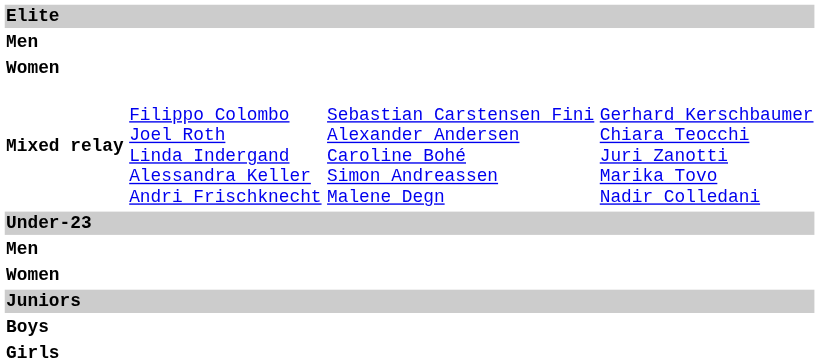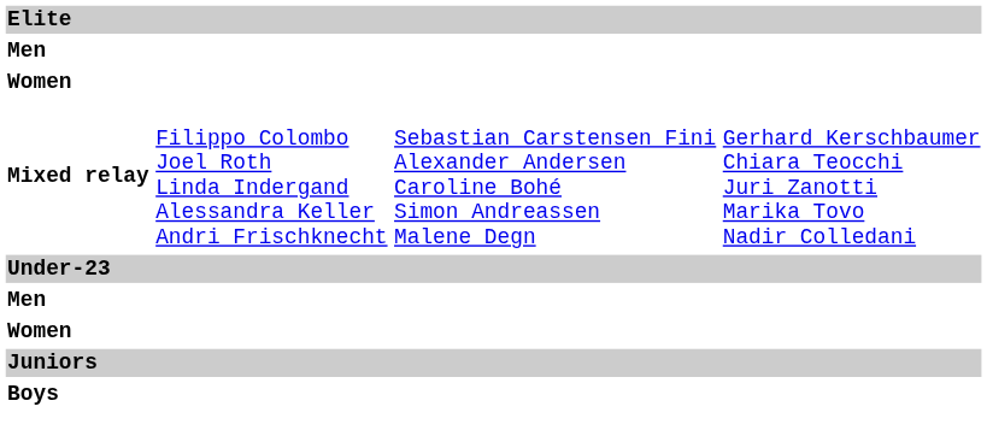- row: Girls
